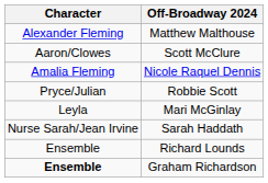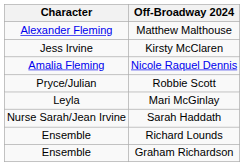+ row: Jess Irvine | Kirsty McClaren
- row: Aaron/Clowes | Scott McClure
Graham Richardson | Character: bold -> normal
